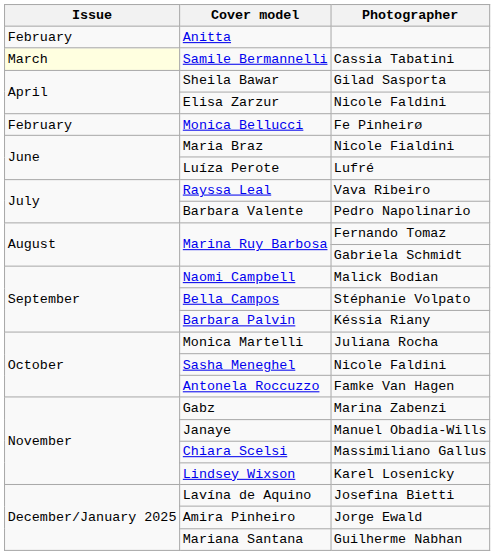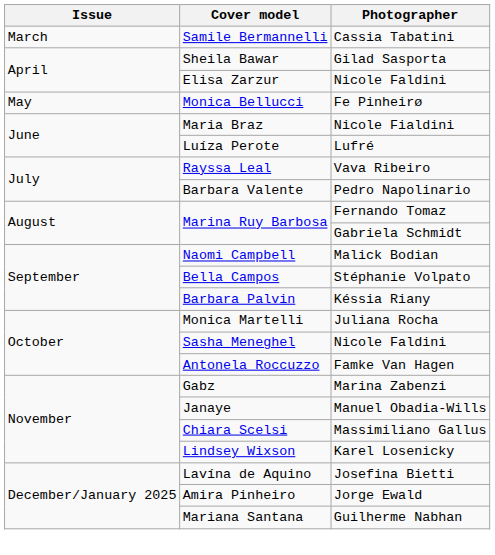- row: February | Anitta
Samile Bermannelli | Issue: lightyellow background -> no background
Monica Bellucci | Issue: February -> May
